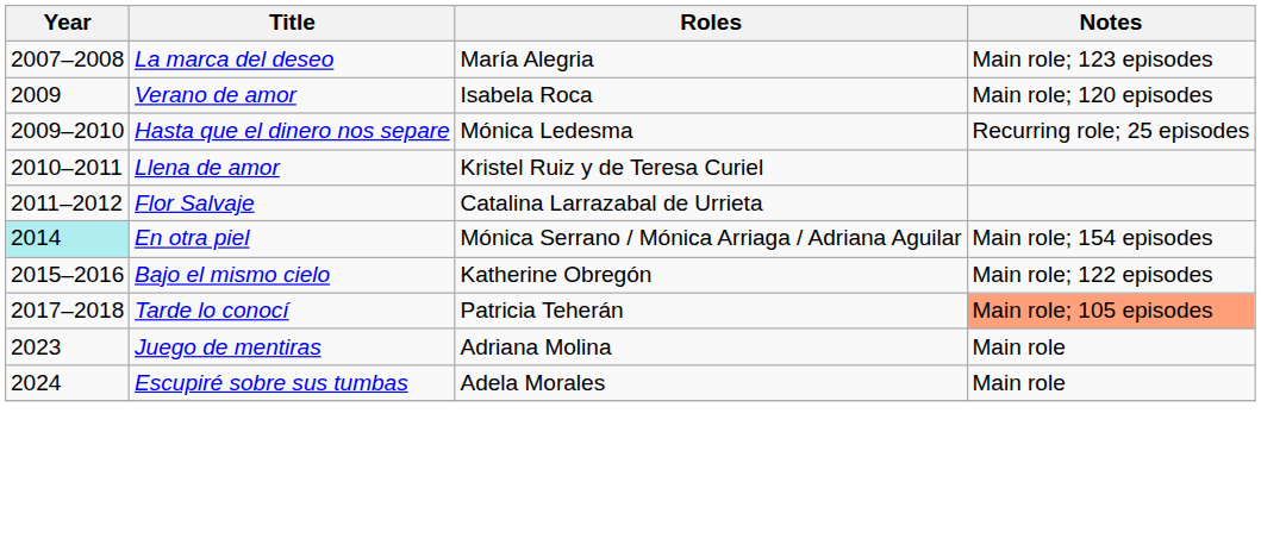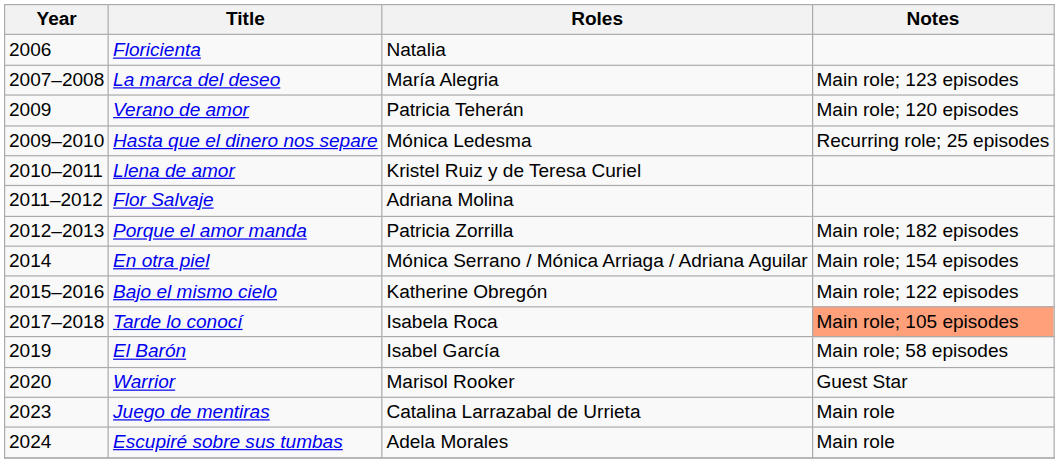+ row: 2006 | Floricienta | Natalia
Verano de amor | Roles: Isabela Roca -> Patricia Teherán
Flor Salvaje | Roles: Catalina Larrazabal de Urrieta -> Adriana Molina
+ row: 2012–2013 | Porque el amor manda | Patricia Zorrilla | Main role; 182 episodes
En otra piel | Year: paleturquoise background -> no background
Tarde lo conocí | Roles: Patricia Teherán -> Isabela Roca
+ row: 2019 | El Barón | Isabel García | Main role; 58 episodes
+ row: 2020 | Warrior | Marisol Rooker | Guest Star
Juego de mentiras | Roles: Adriana Molina -> Catalina Larrazabal de Urrieta
